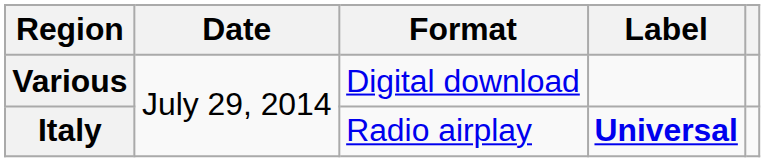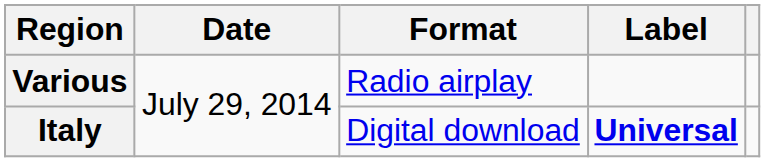Various | Format: Digital download -> Radio airplay
Italy | Format: Radio airplay -> Digital download
